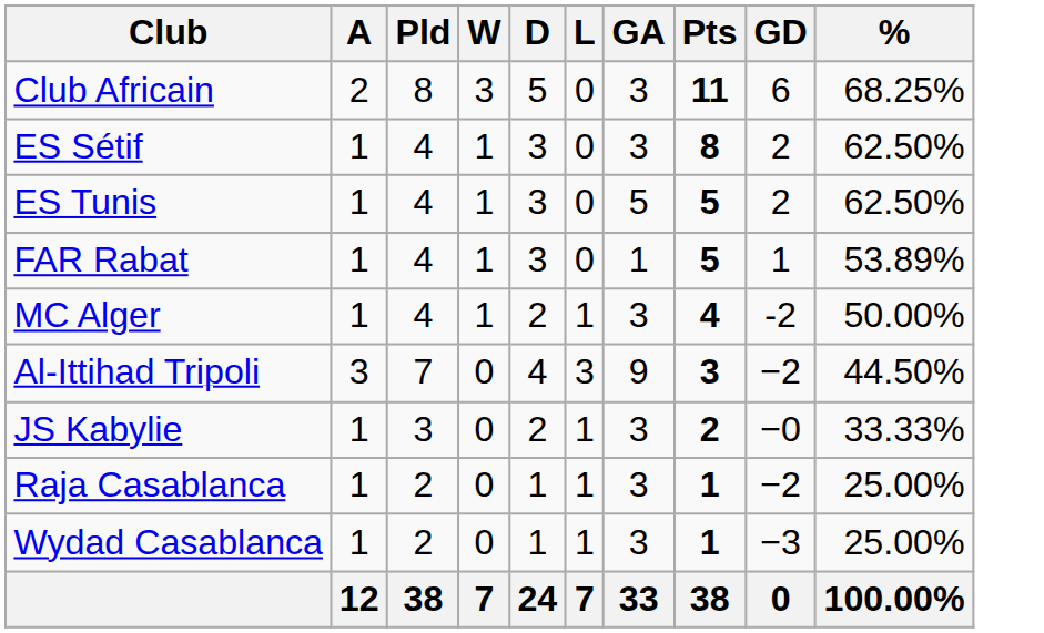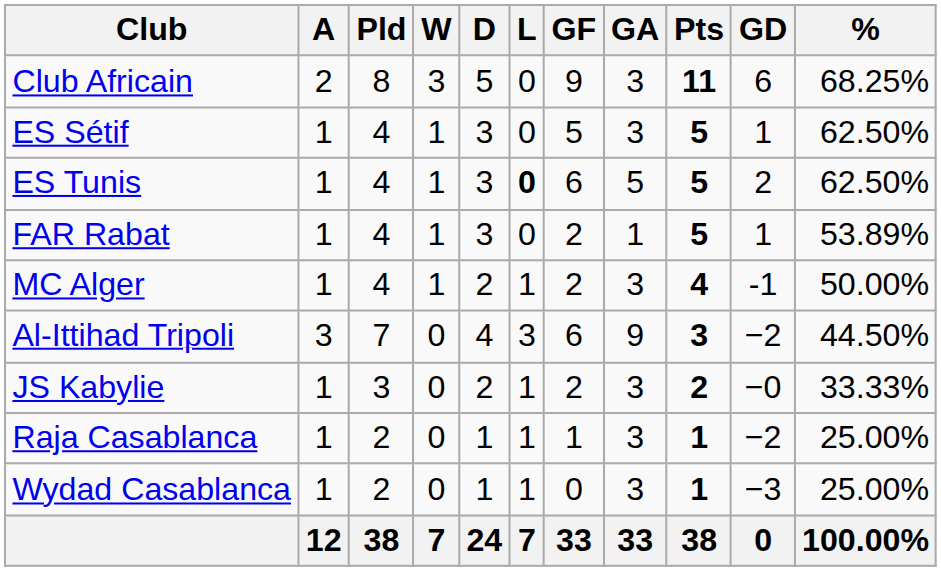+ column: GF | 9 | 5 | 6 | 2 | 2 | 6 | 2 | 1 | 0 | 33
ES Sétif | Pts: 8 -> 5
ES Sétif | GD: 2 -> 1
ES Tunis | L: normal -> bold
MC Alger | GD: -2 -> -1
